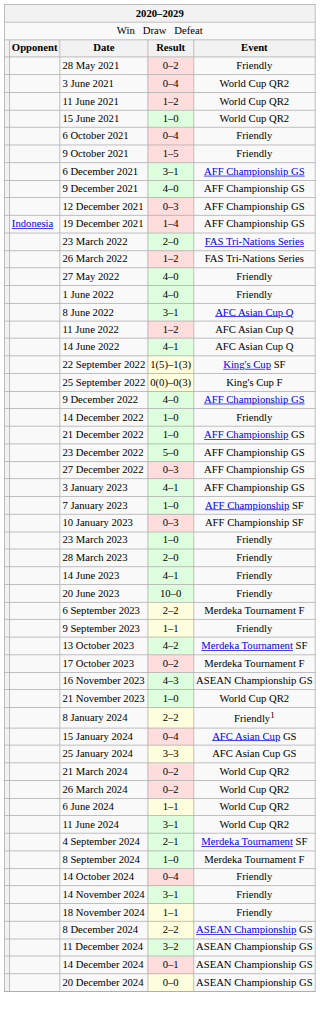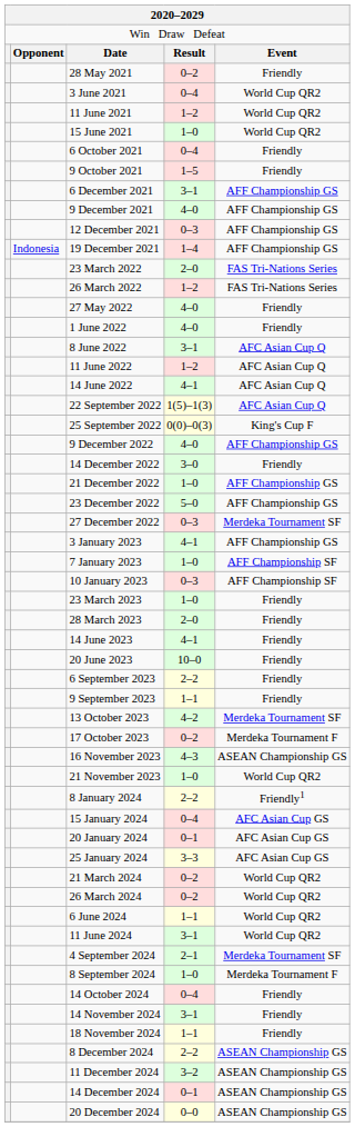22 September 2022 | column 5: King's Cup SF -> AFC Asian Cup Q
14 December 2022 | column 4: 1–0 -> 3–0
27 December 2022 | column 5: AFF Championship GS -> Merdeka Tournament SF
6 September 2023 | column 5: Merdeka Tournament F -> Friendly
+ row: 20 January 2024 | 0–1 | AFC Asian Cup GS
